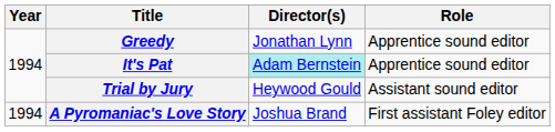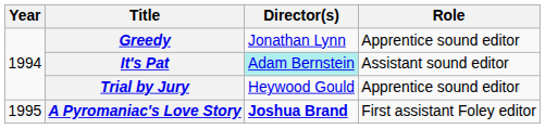It's Pat | Role: Apprentice sound editor -> Assistant sound editor
Trial by Jury | Role: Assistant sound editor -> Apprentice sound editor
A Pyromaniac's Love Story | Year: 1994 -> 1995
A Pyromaniac's Love Story | Director(s): normal -> bold
